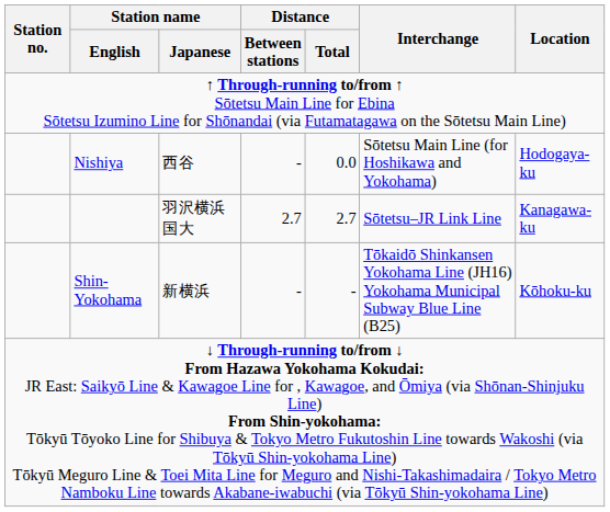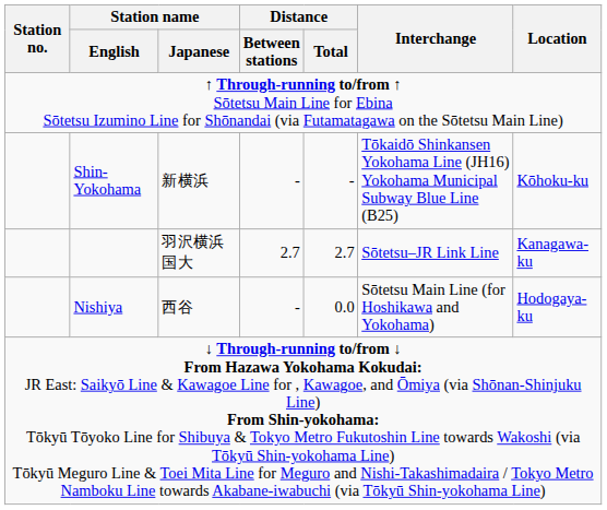rows swapped: Nishiya <-> Shin-Yokohama
